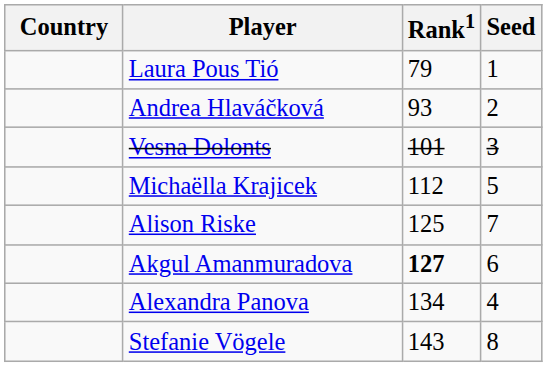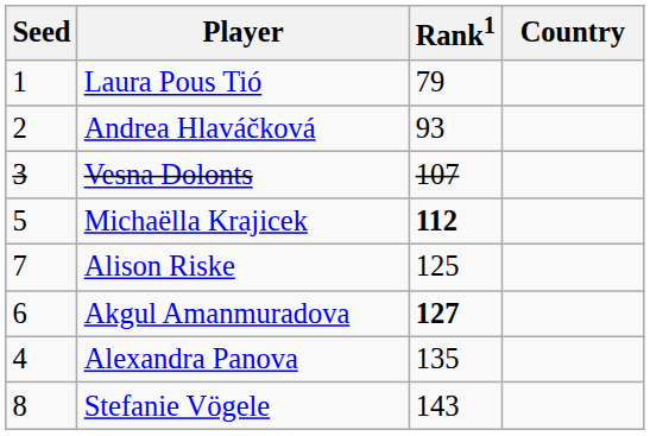columns swapped: Country <-> Seed
Vesna Dolonts | Rank1: 101 -> 107
Michaëlla Krajicek | Rank1: normal -> bold
Alexandra Panova | Rank1: 134 -> 135
